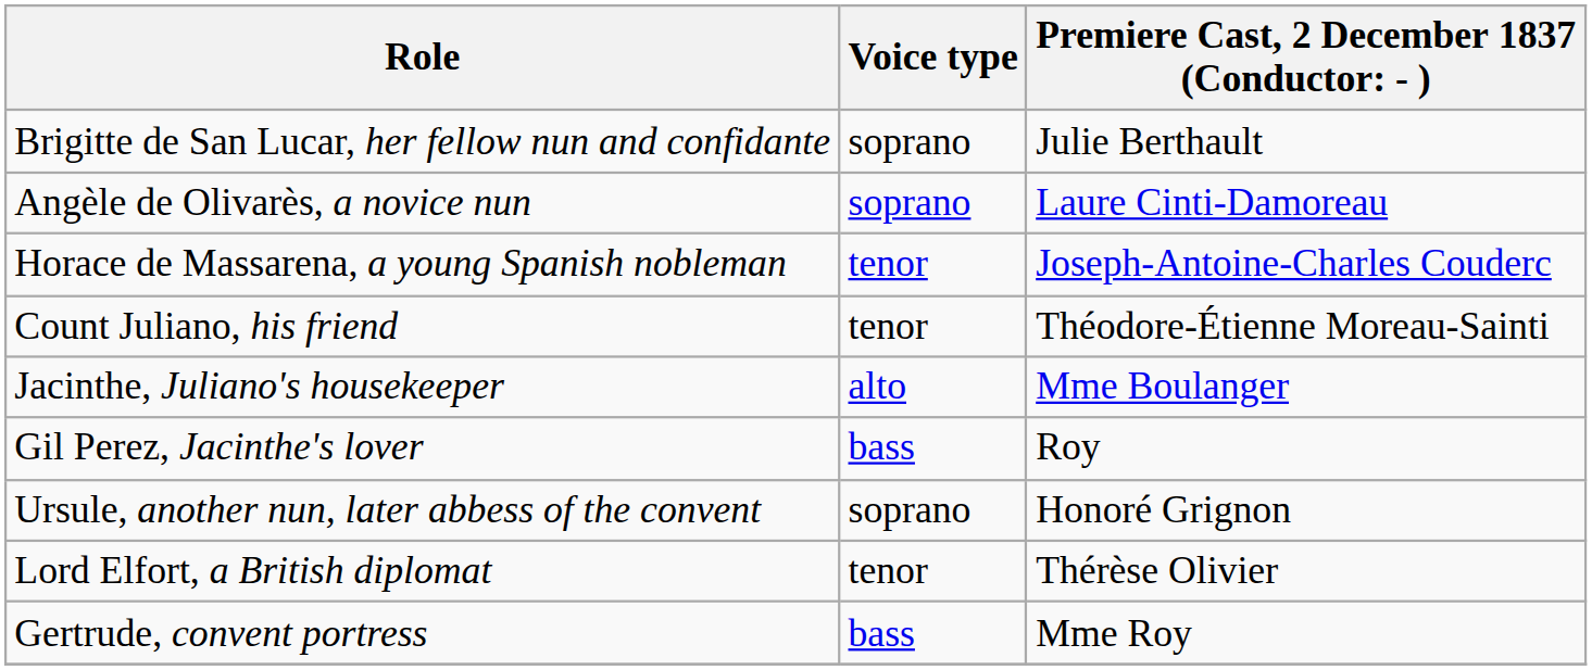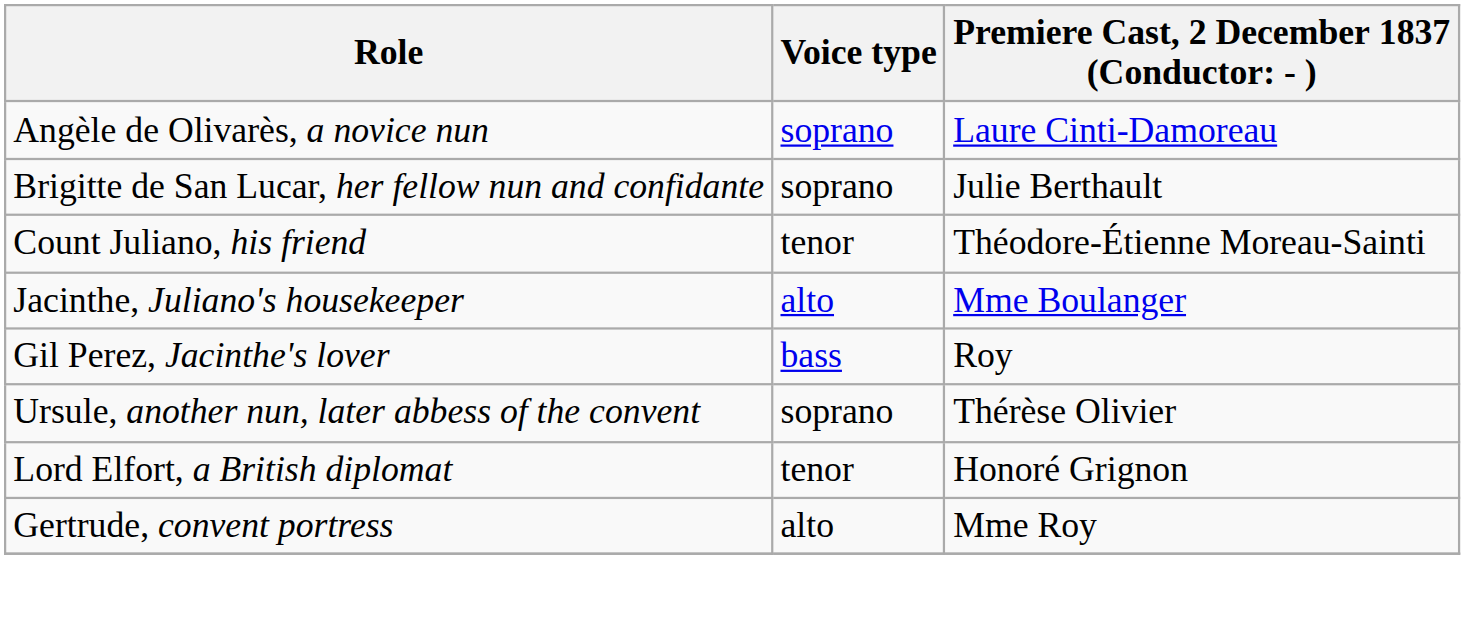rows swapped: Angèle de Olivarès, a novice nun <-> Brigitte de San Lucar, her fellow nun and confidante
- row: Horace de Massarena, a young Spanish nobleman | tenor | Joseph-Antoine-Charles Couderc
Ursule, another nun, later abbess of the convent | column 3: Honoré Grignon -> Thérèse Olivier
Lord Elfort, a British diplomat | column 3: Thérèse Olivier -> Honoré Grignon
Gertrude, convent portress | Voice type: bass -> alto
